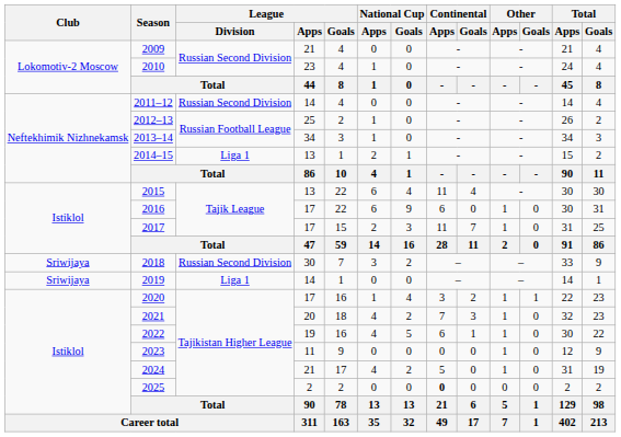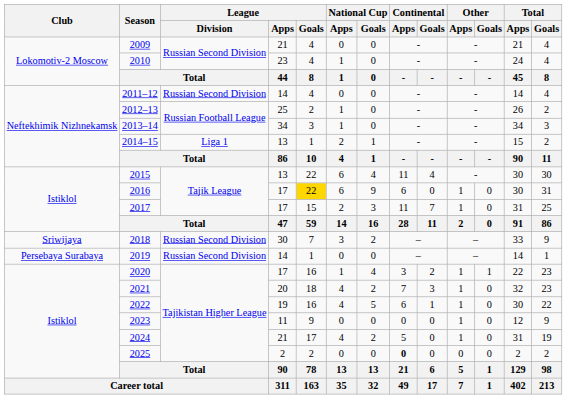2016 | League / Goals: no background -> gold background
2019 | Club: Sriwijaya -> Persebaya Surabaya
2019 | League / Division: Liga 1 -> Russian Second Division
